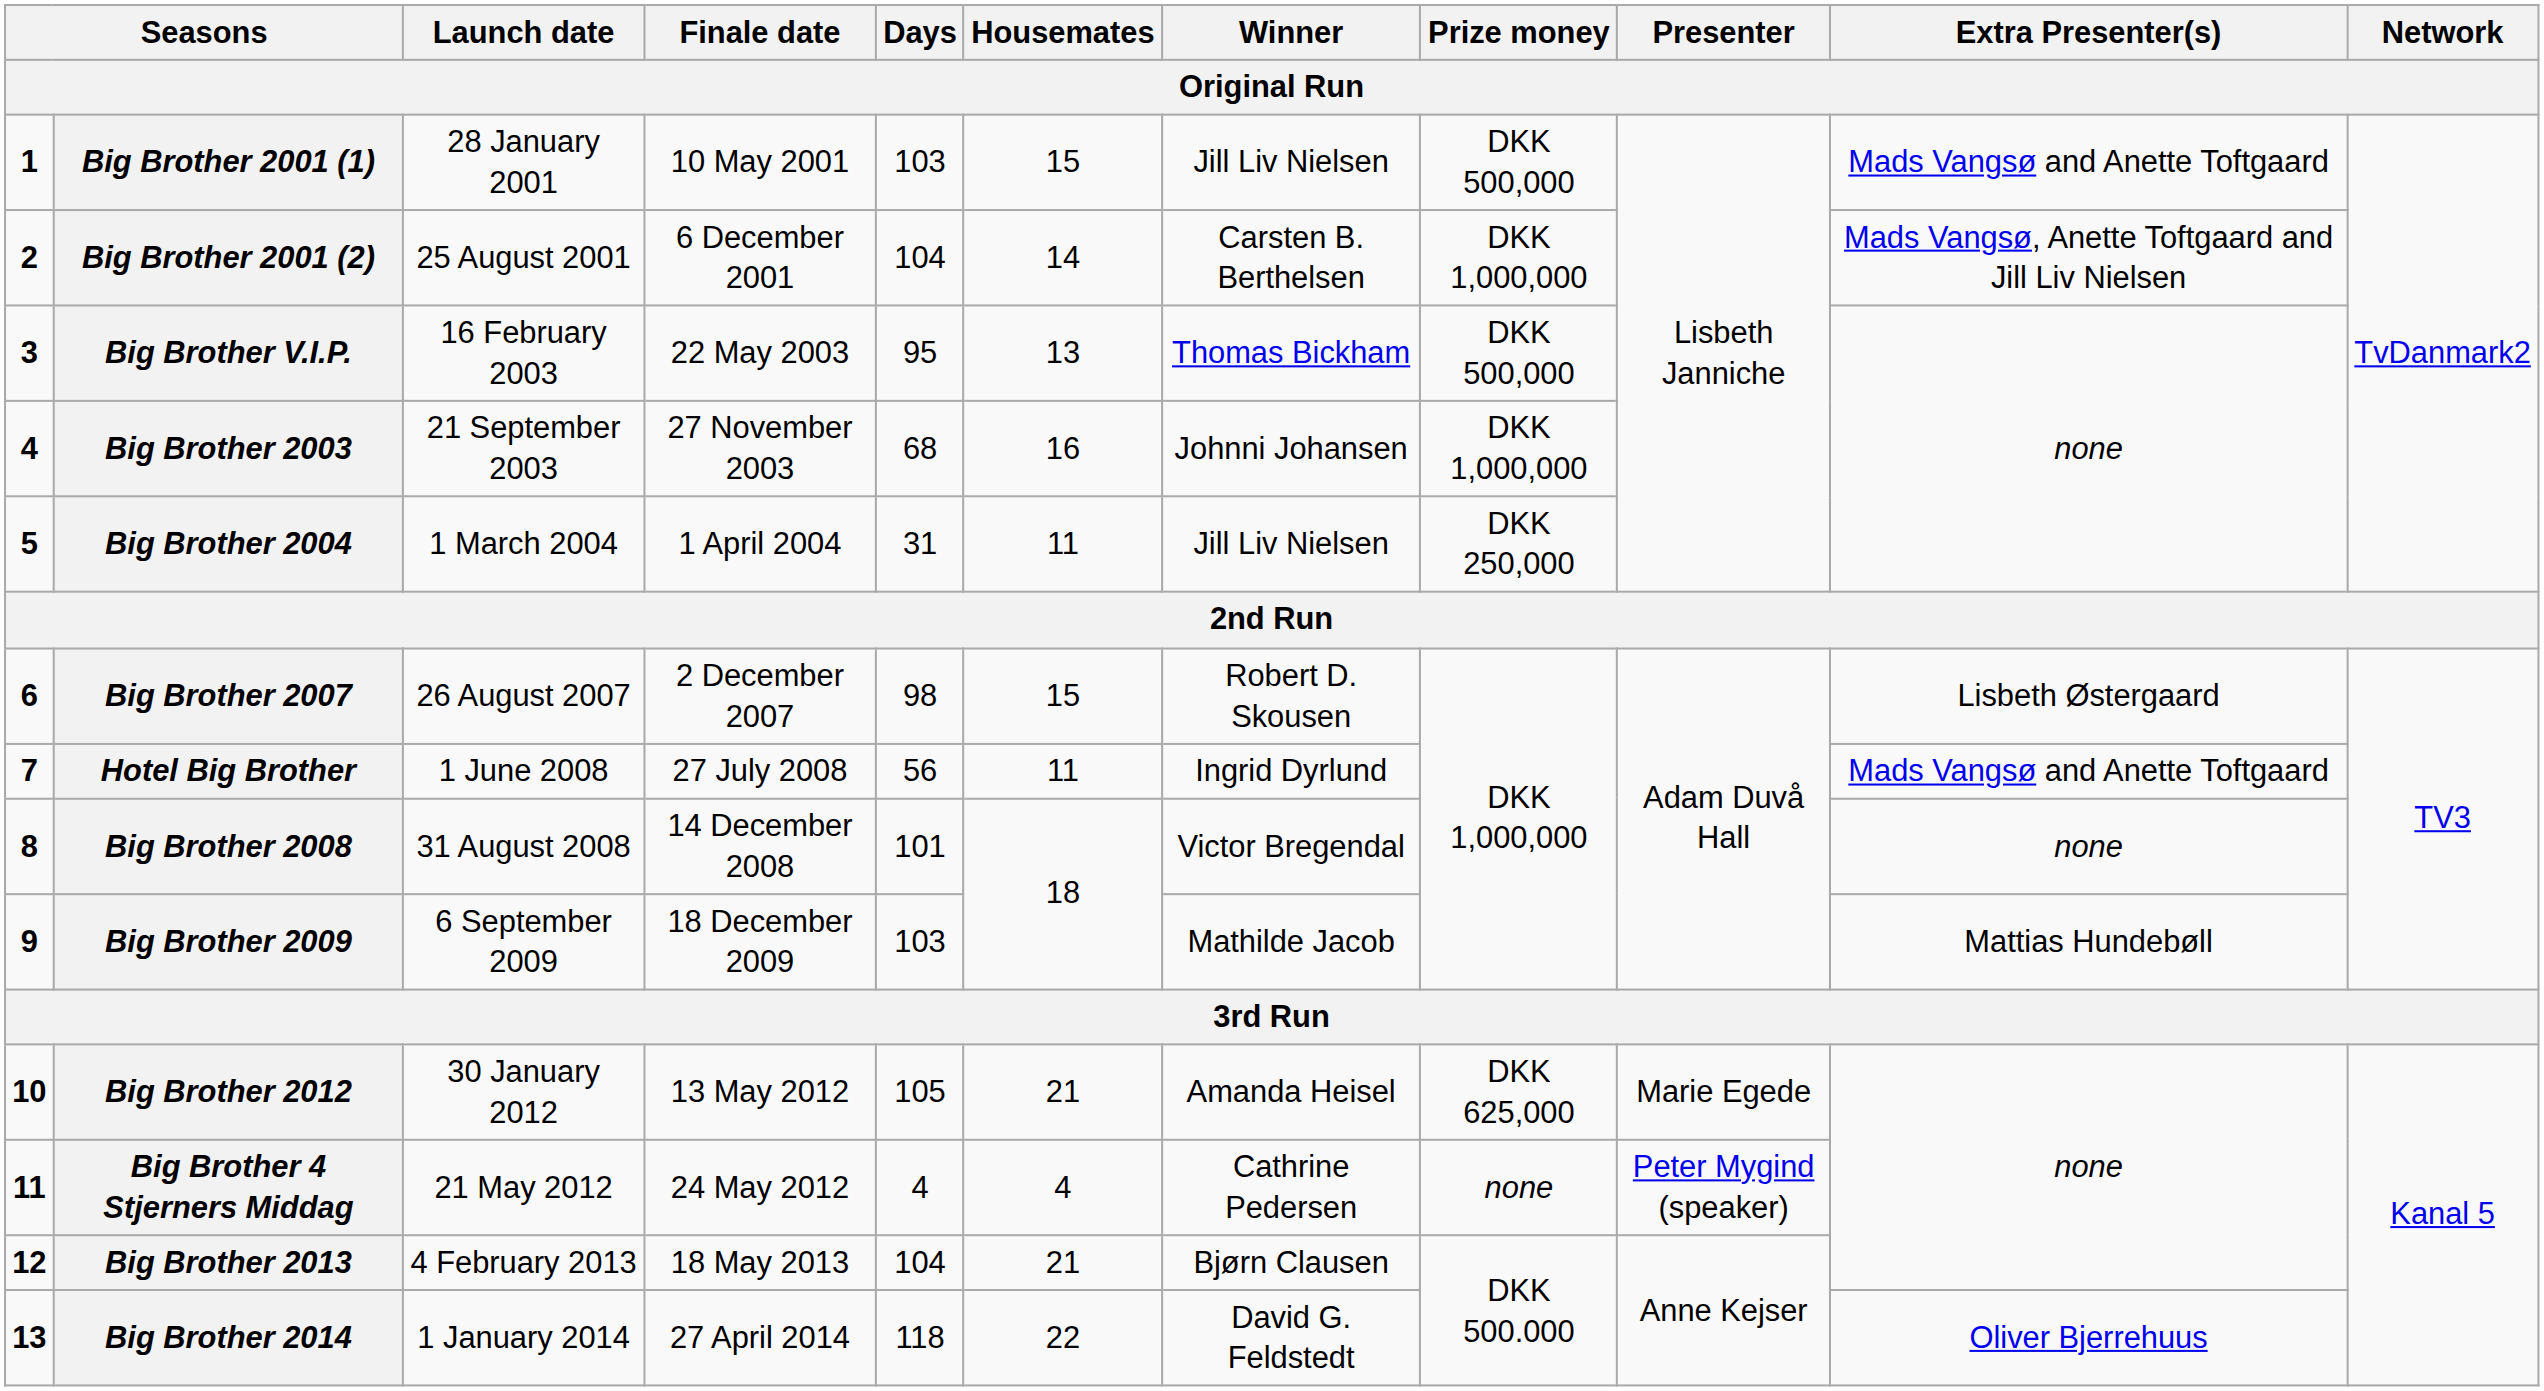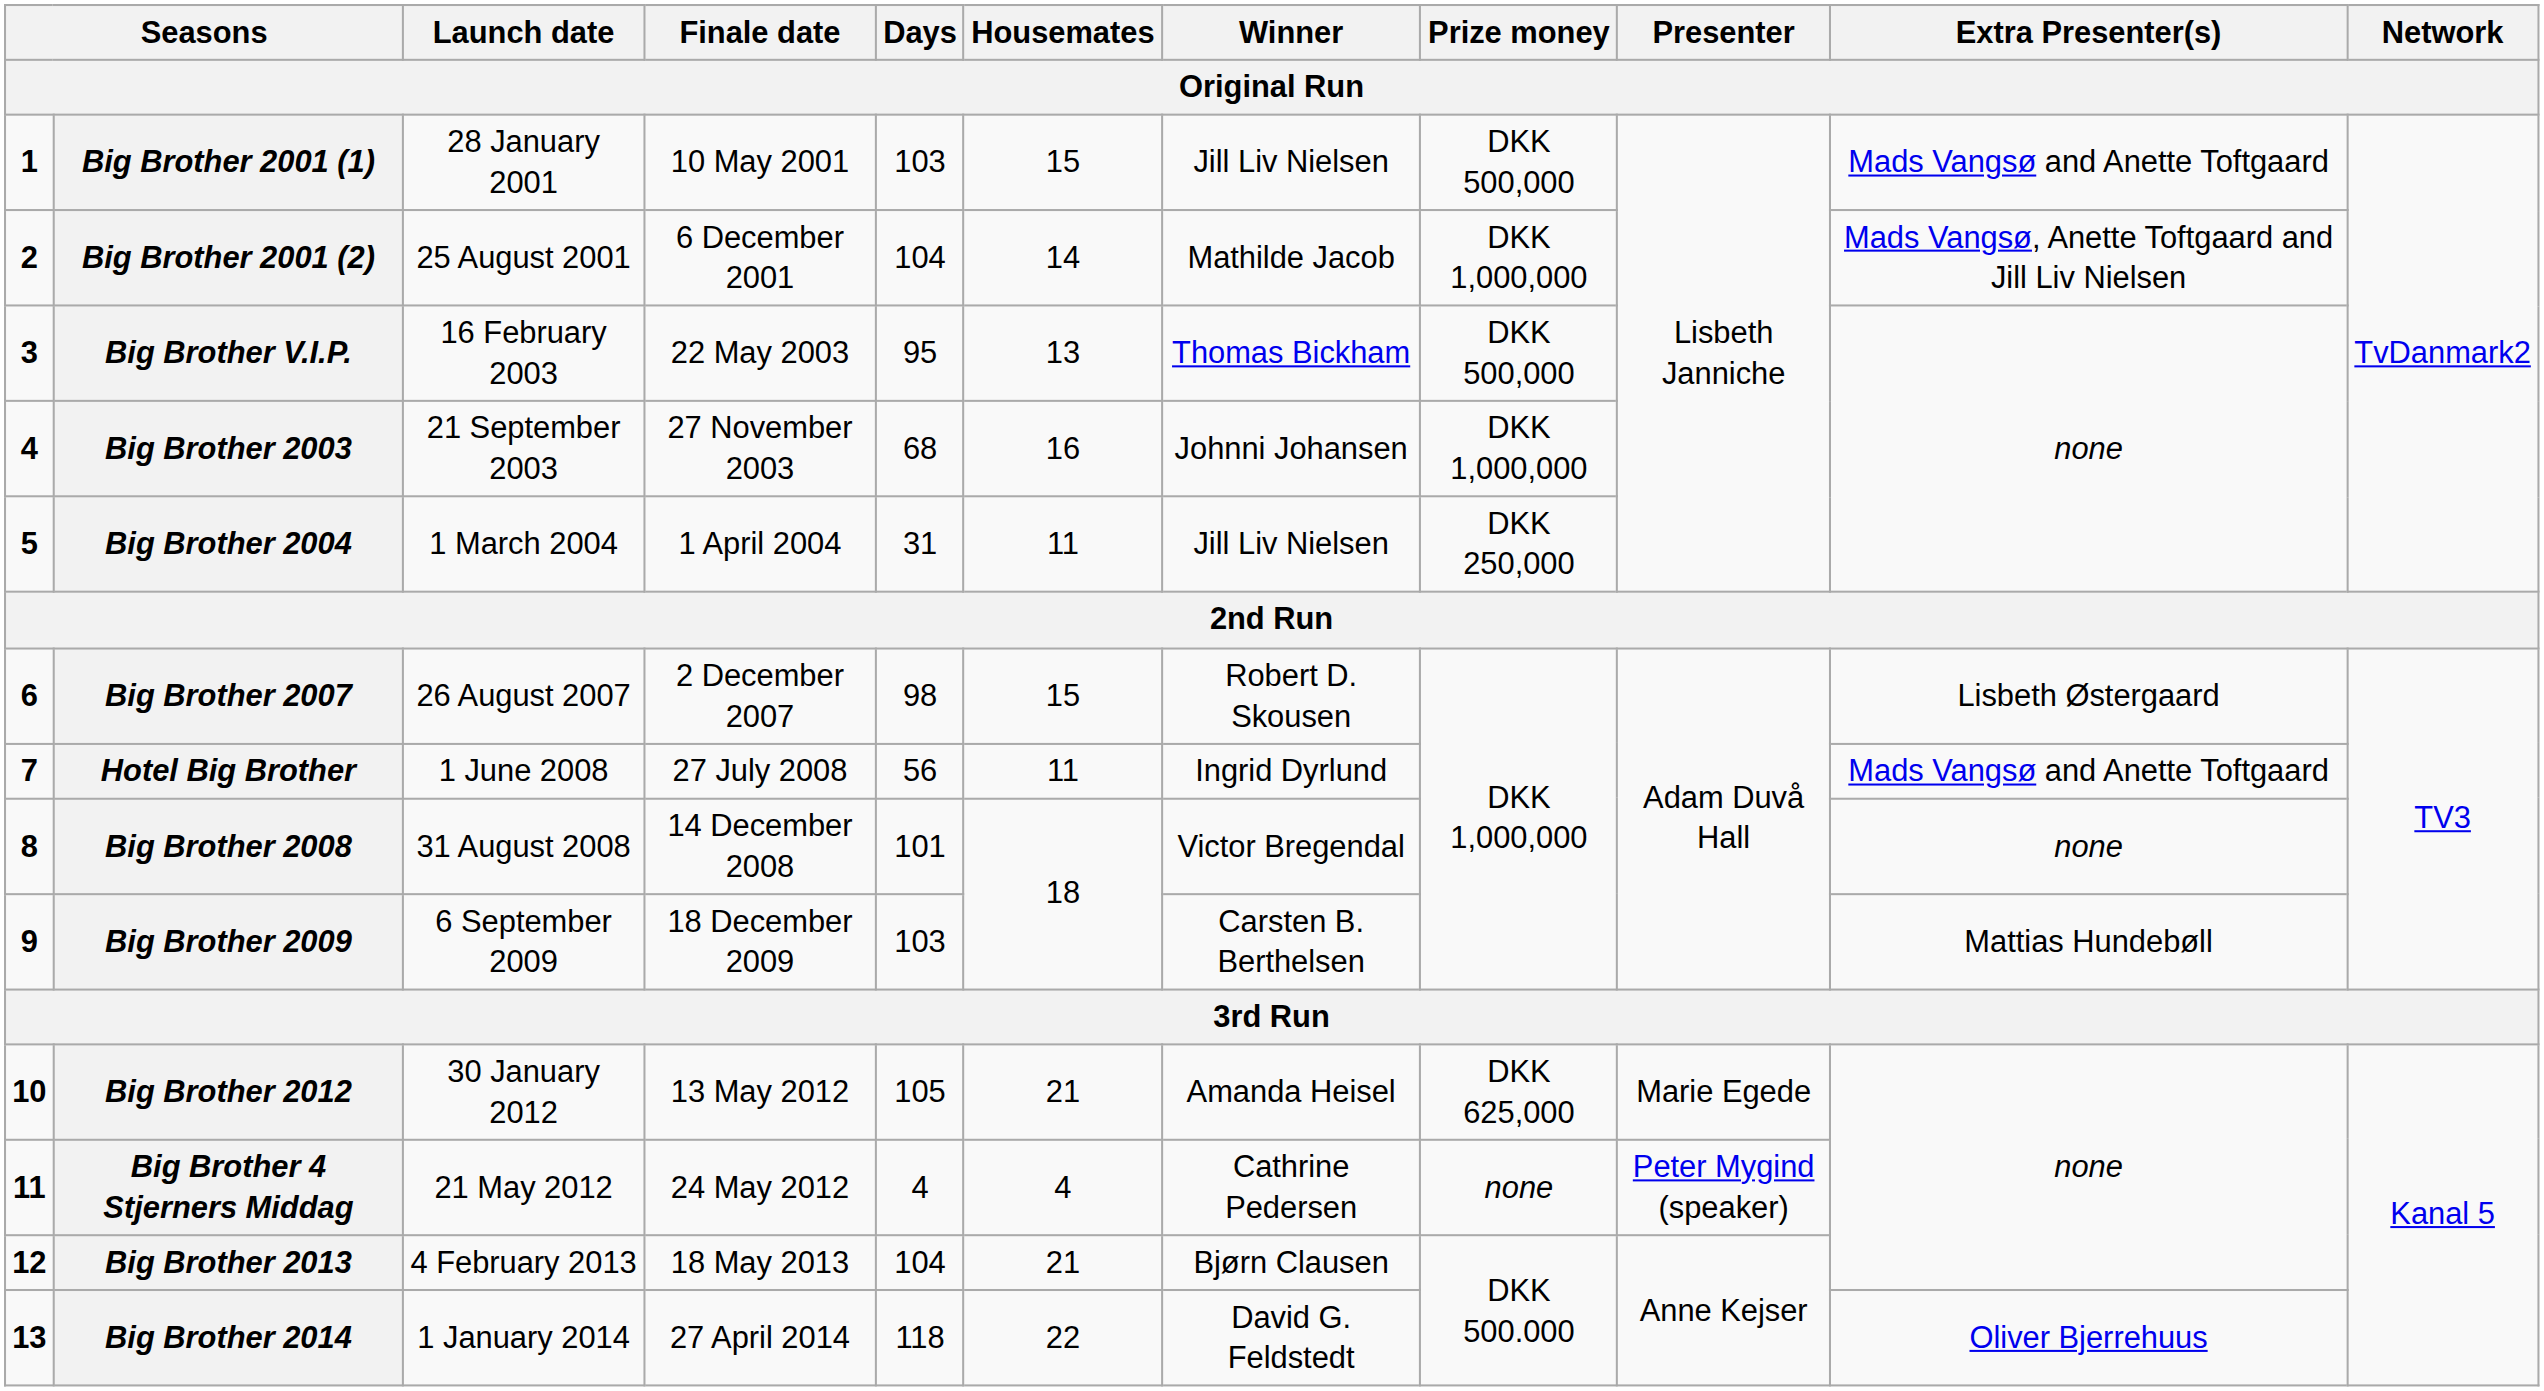Big Brother 2001 (2) | Winner: Carsten B. Berthelsen -> Mathilde Jacob
Big Brother 2009 | Winner: Mathilde Jacob -> Carsten B. Berthelsen
